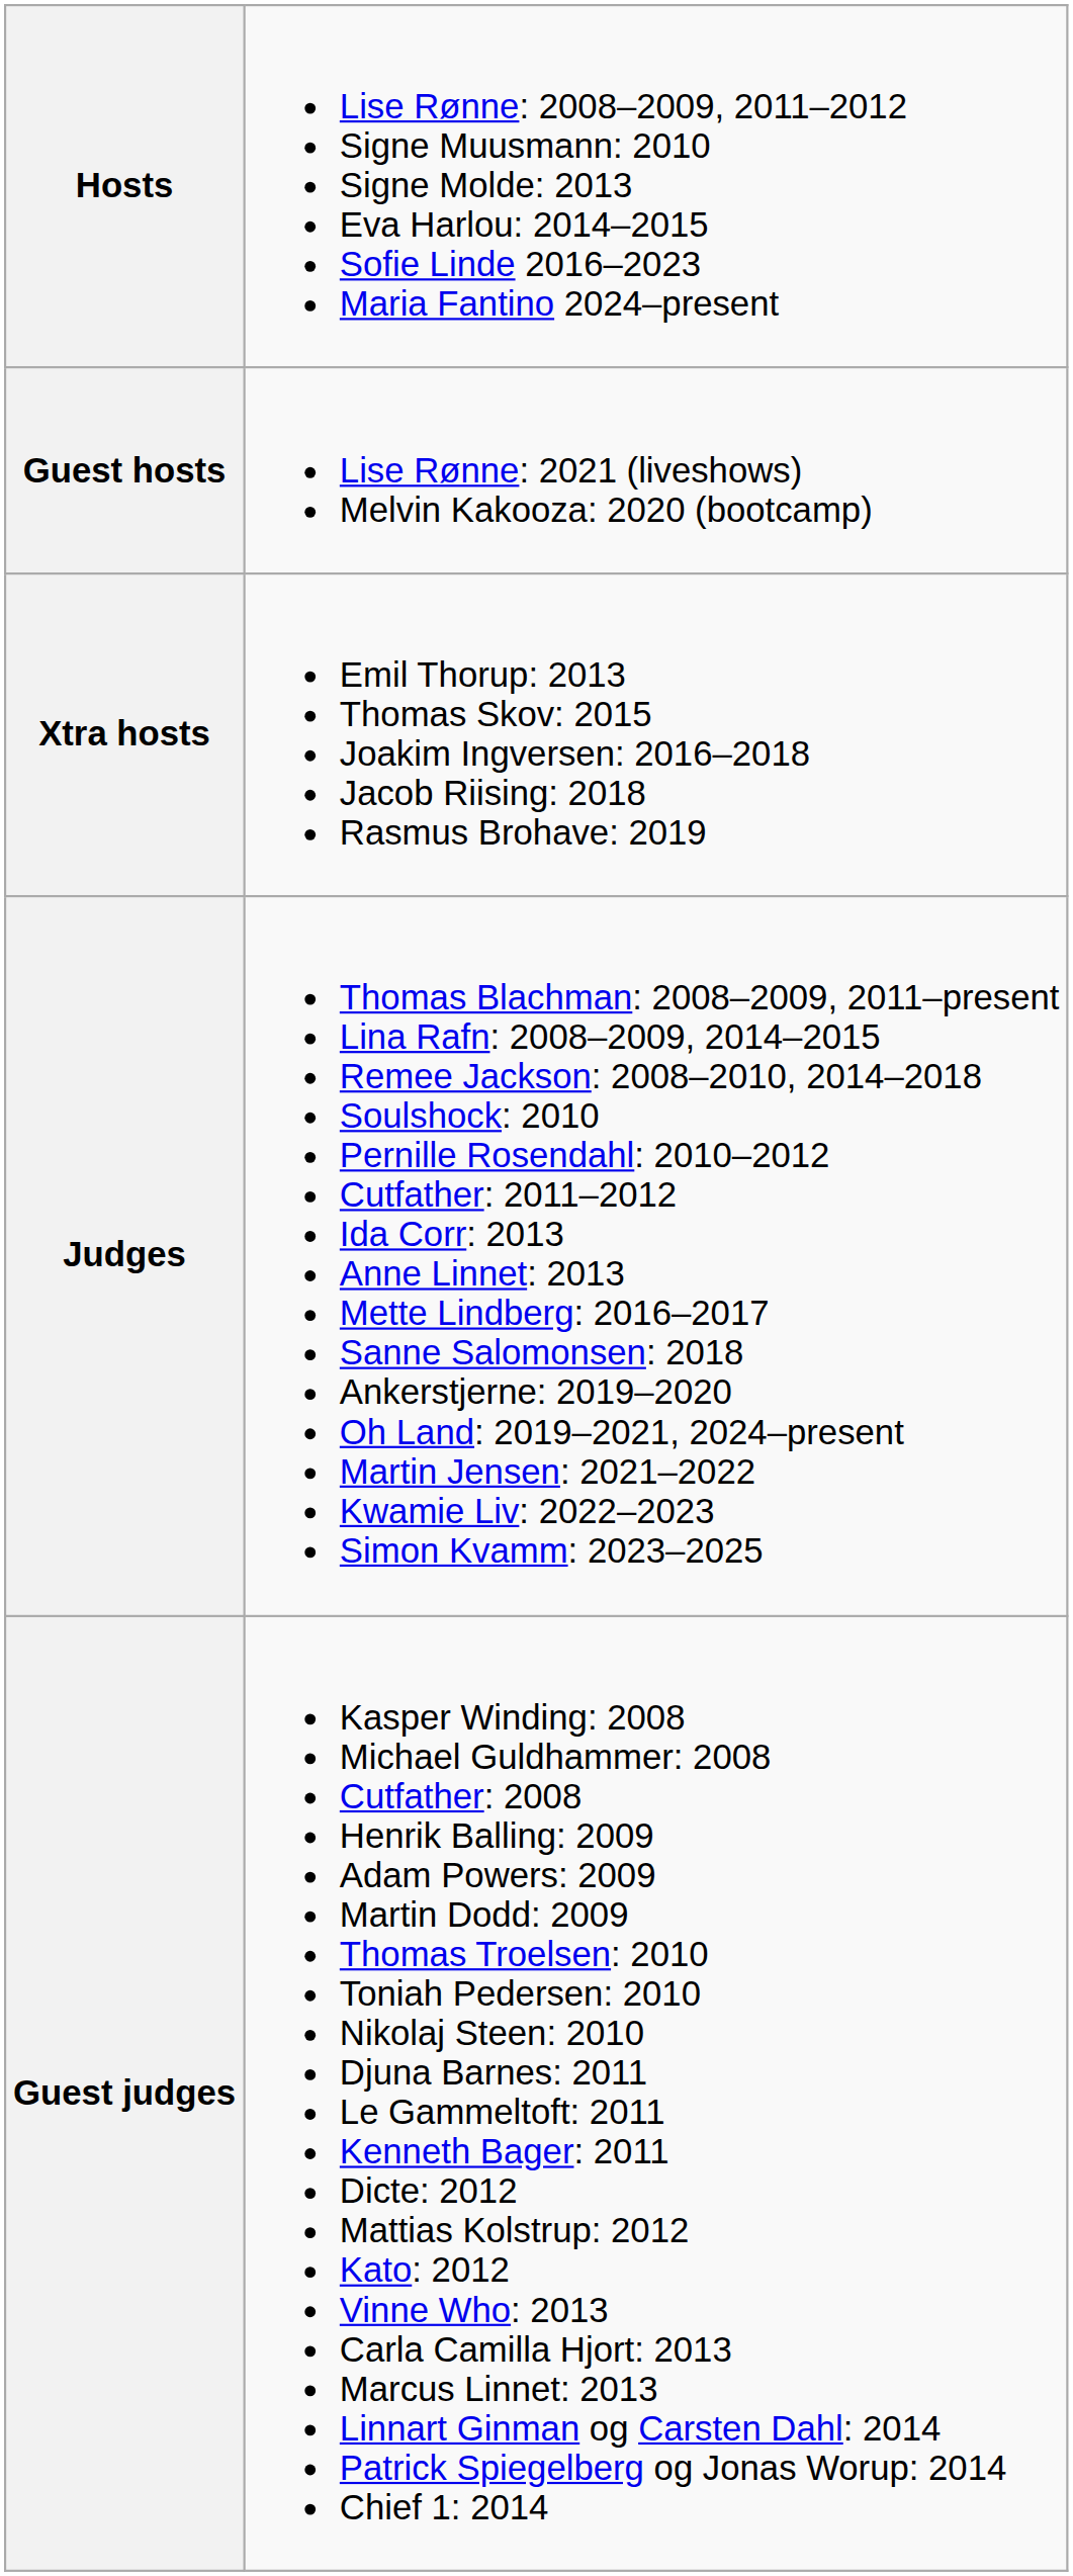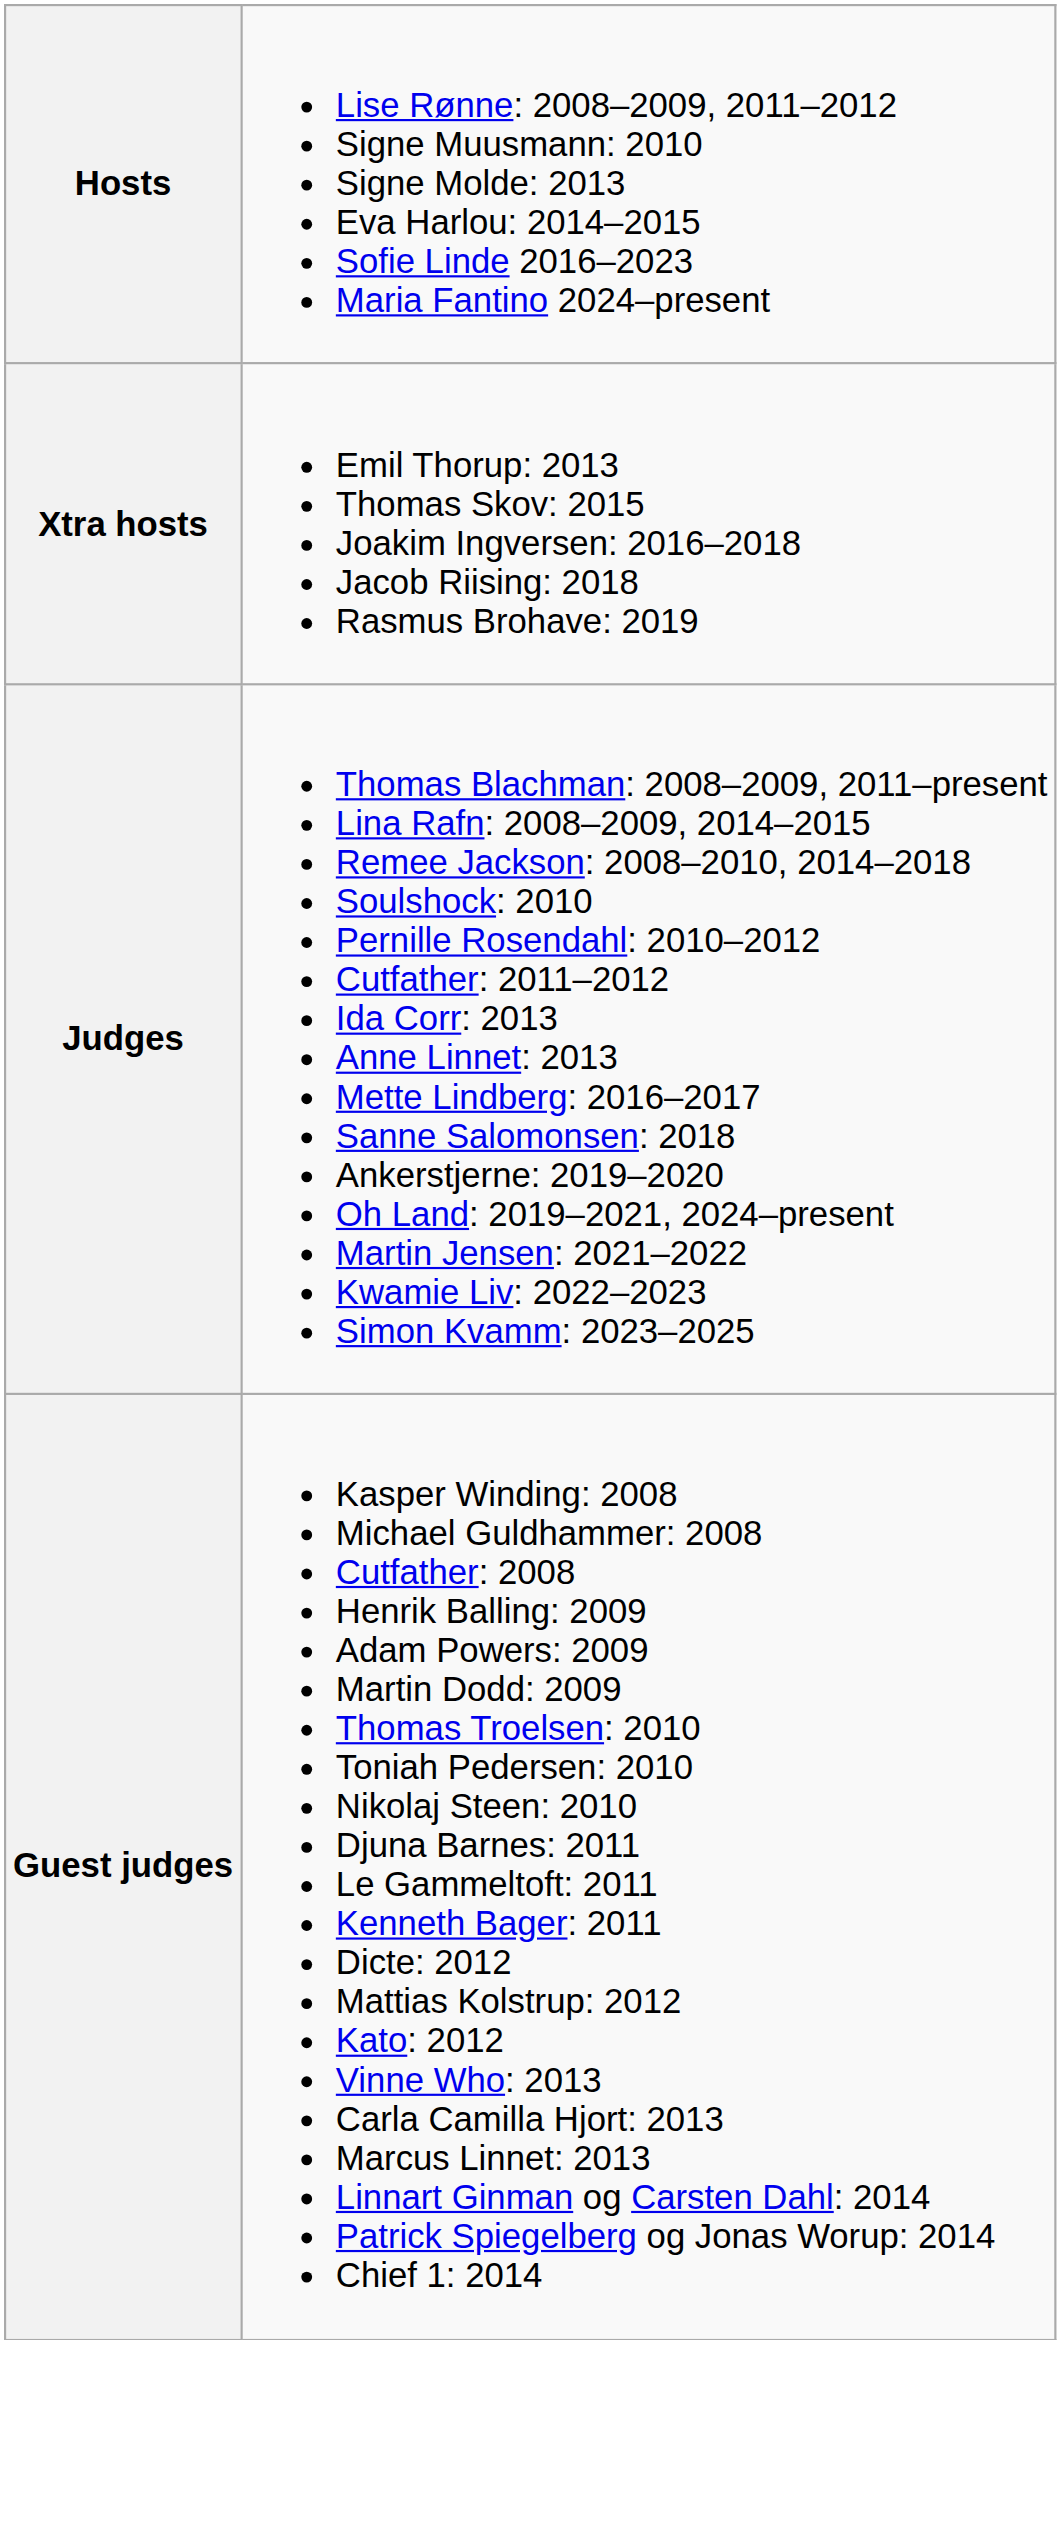- row: Guest hosts | Lise Rønne: 2021 (liveshows) Melvin Kakooza: 2020 (bootcamp)
